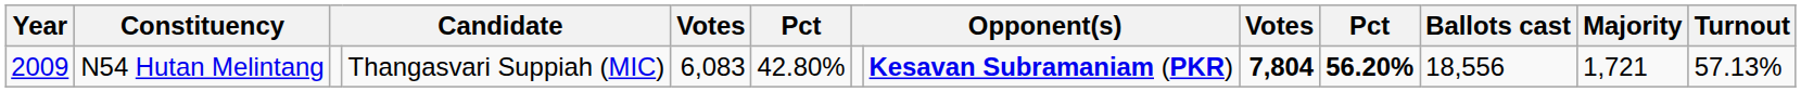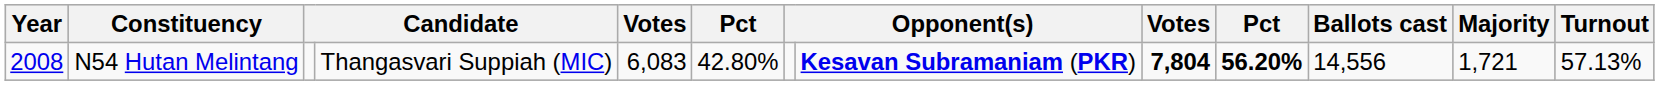N54 Hutan Melintang | Year: 2009 -> 2008
N54 Hutan Melintang | Ballots cast: 18,556 -> 14,556
